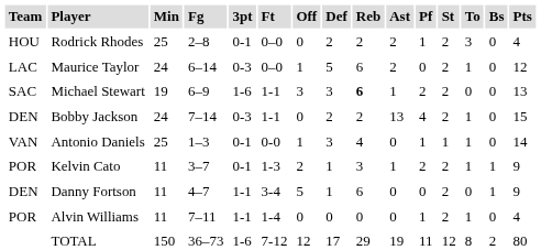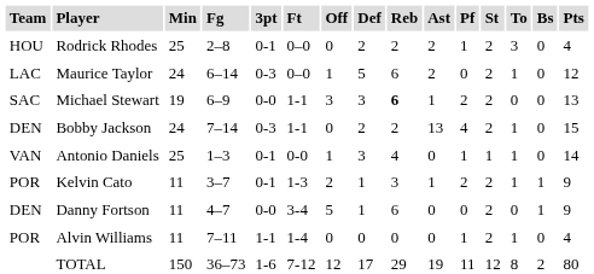Michael Stewart | 3pt: 1-6 -> 0-0
Danny Fortson | 3pt: 1-1 -> 0-0
